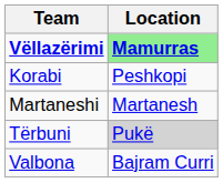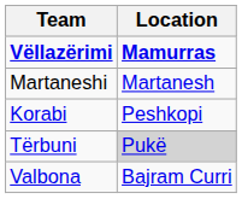Vëllazërimi | Location: lightgreen background -> no background
rows swapped: Korabi <-> Martaneshi
